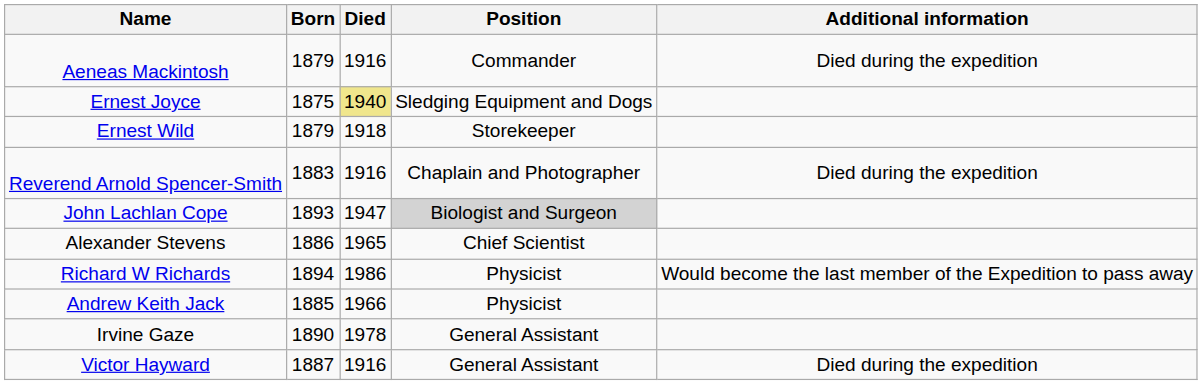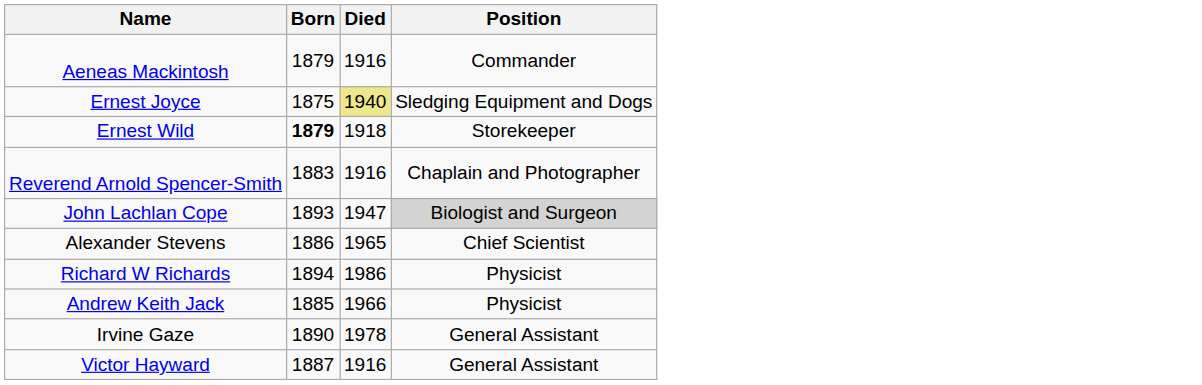- column: Additional information | Died during the expedition | Died during the expedition | Would become the last member of the Expedition to pass away | Died during the expedition
Ernest Wild | Born: normal -> bold
